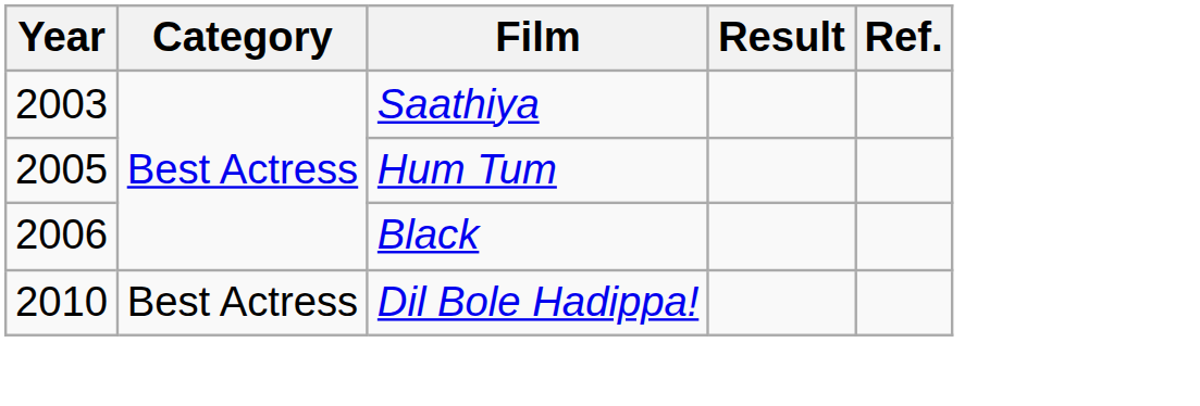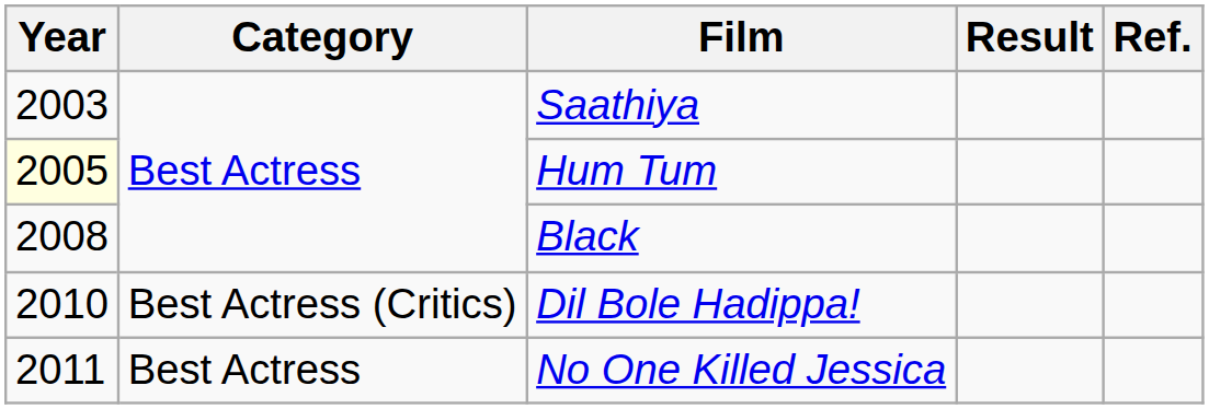Hum Tum | Year: no background -> lightyellow background
Black | Year: 2006 -> 2008
Dil Bole Hadippa! | Category: Best Actress -> Best Actress (Critics)
+ row: 2011 | Best Actress | No One Killed Jessica
